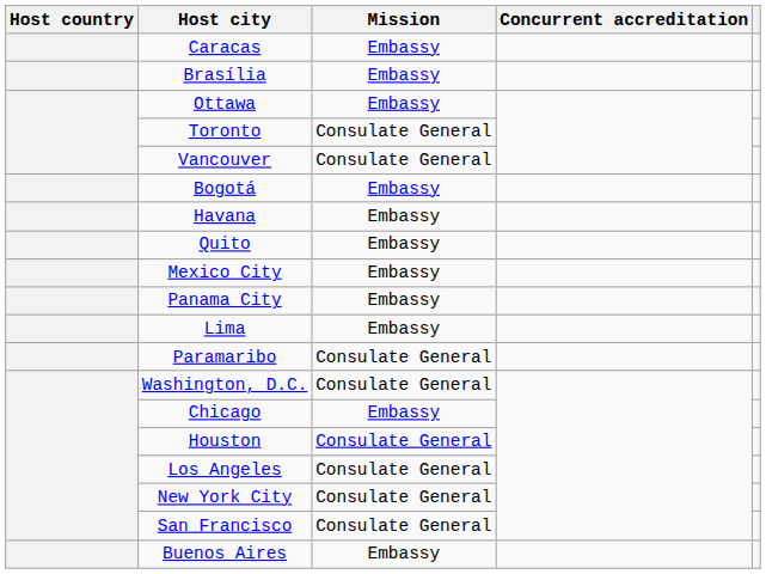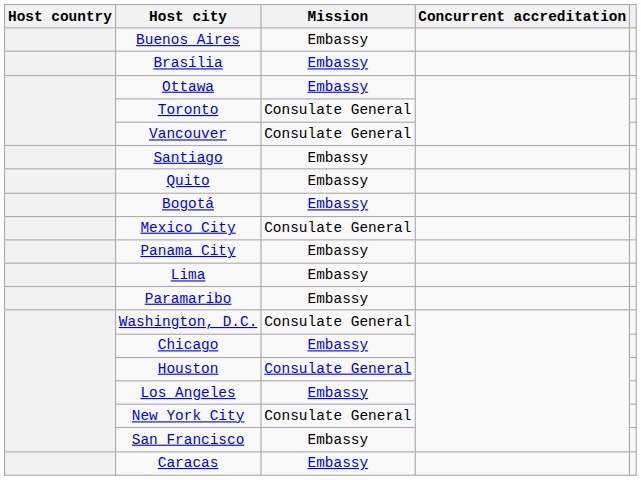rows swapped: Buenos Aires <-> Caracas
+ row: Santiago | Embassy
rows swapped: Bogotá <-> Quito
- row: Havana | Embassy
Mexico City | Mission: Embassy -> Consulate General
Paramaribo | Mission: Consulate General -> Embassy
Los Angeles | Mission: Consulate General -> Embassy
San Francisco | Mission: Consulate General -> Embassy
